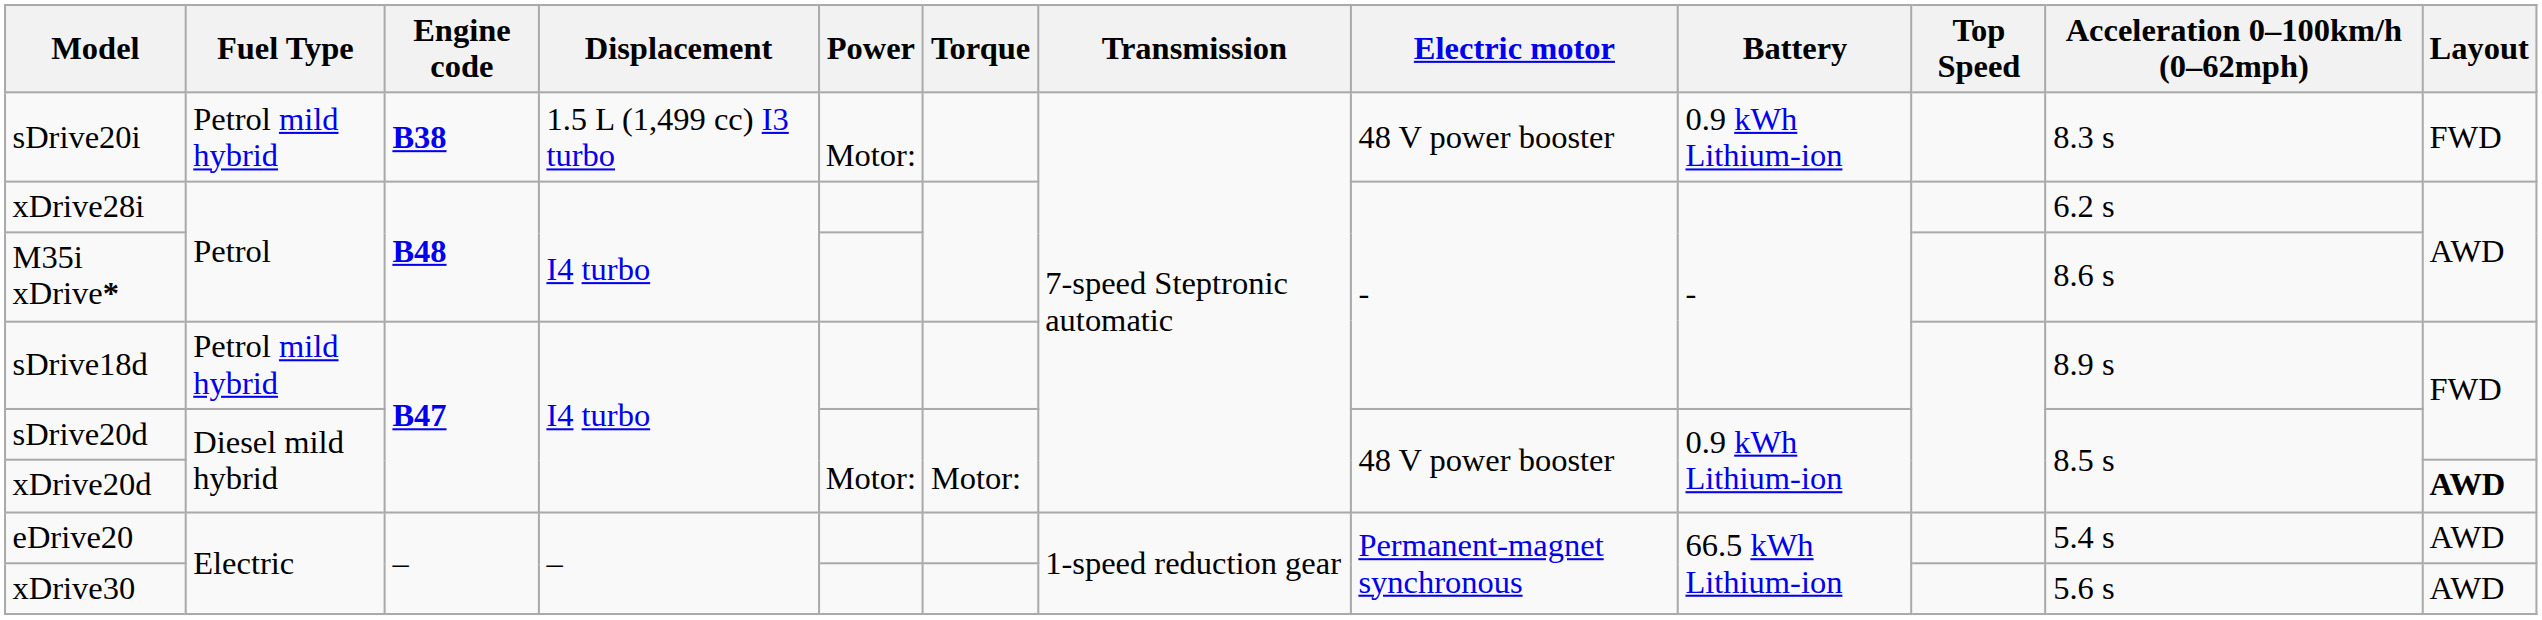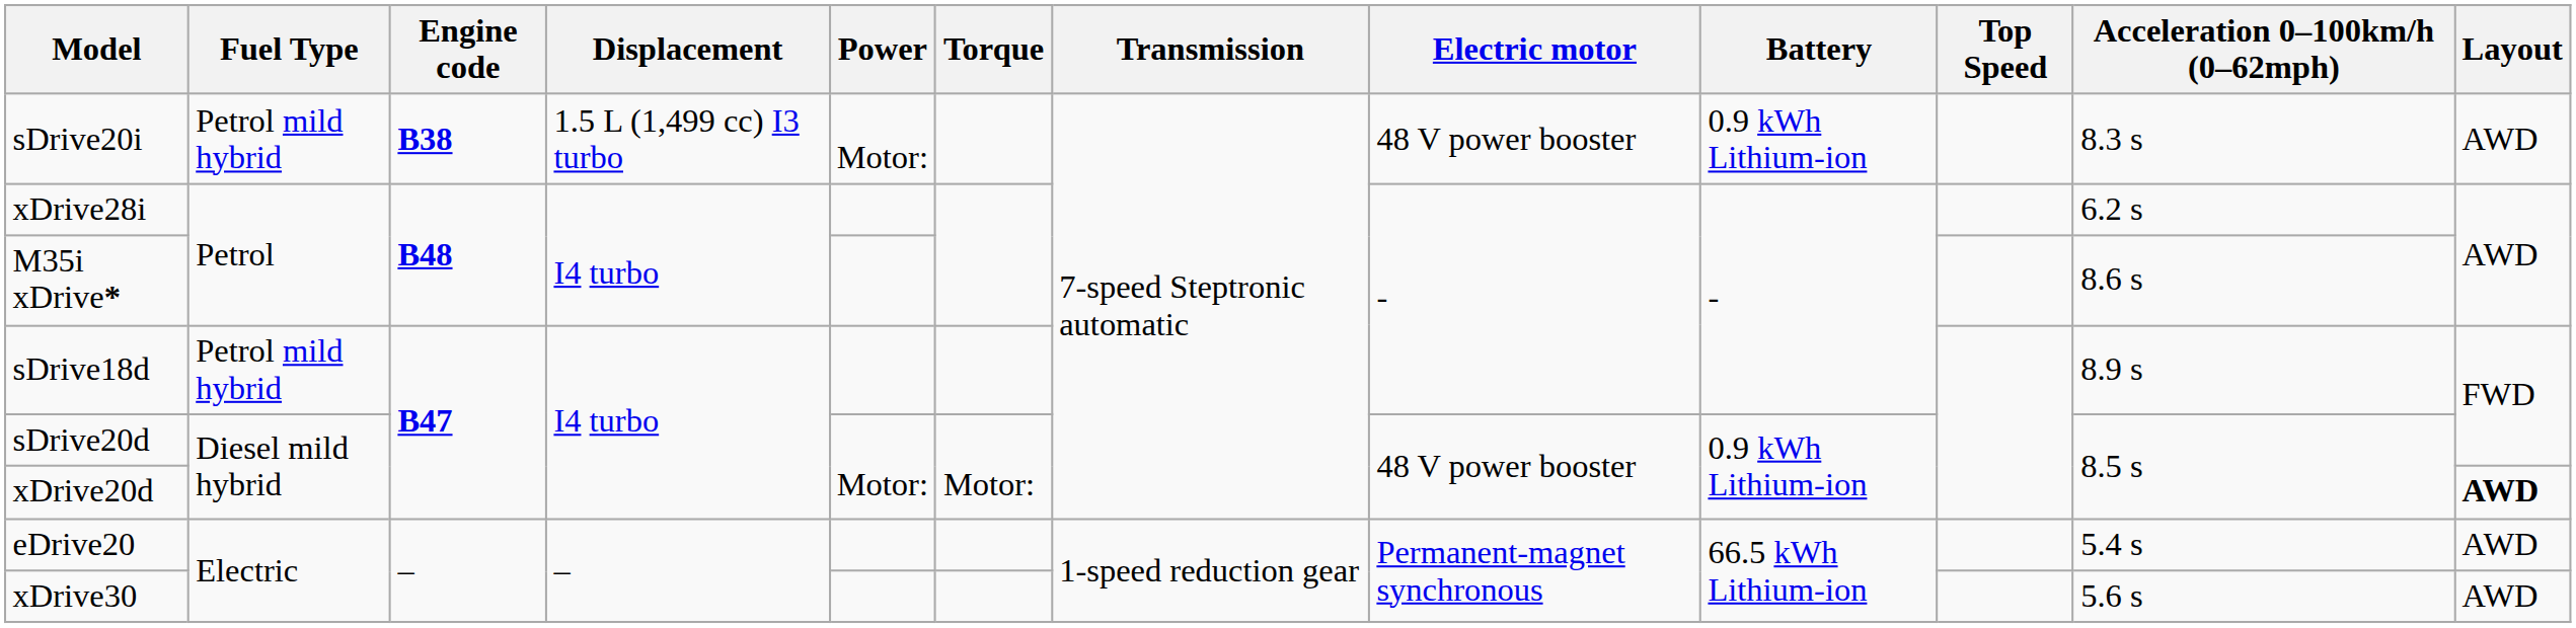sDrive20i | Layout: FWD -> AWD
